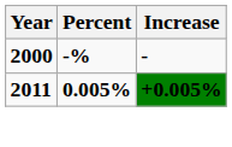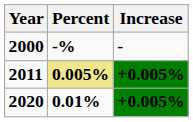2011 | Percent: no background -> khaki background
+ row: 2020 | 0.01% | +0.005%
